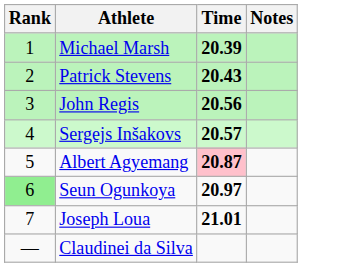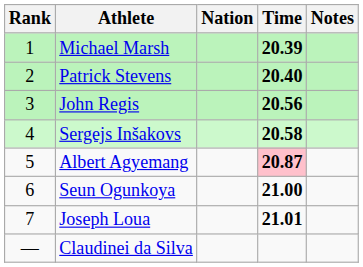+ column: Nation
Patrick Stevens | Time: 20.43 -> 20.40
Sergejs Inšakovs | Time: 20.57 -> 20.58
Seun Ogunkoya | Rank: lightgreen background -> no background
Seun Ogunkoya | Time: 20.97 -> 21.00
